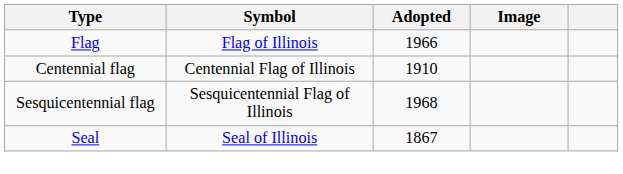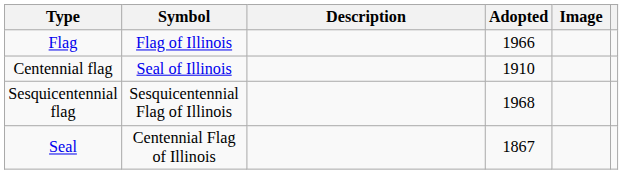+ column: Description
Centennial flag | Symbol: Centennial Flag of Illinois -> Seal of Illinois
Seal | Symbol: Seal of Illinois -> Centennial Flag of Illinois
